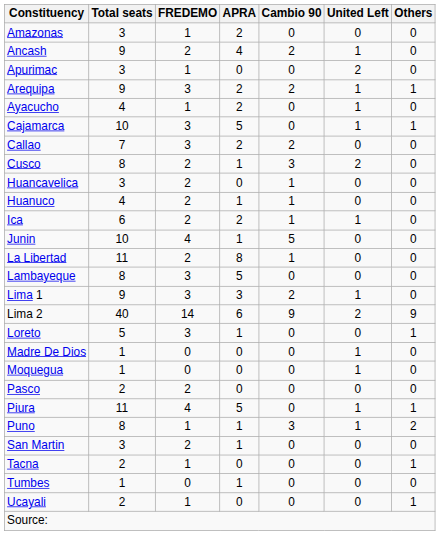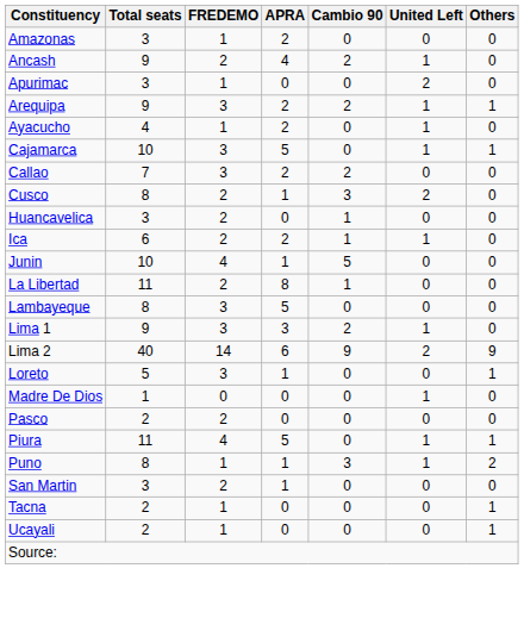- row: Huanuco | 4 | 2 | 1 | 1 | 0 | 0
- row: Moquegua | 1 | 0 | 0 | 0 | 1 | 0
- row: Tumbes | 1 | 0 | 1 | 0 | 0 | 0
